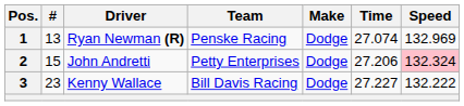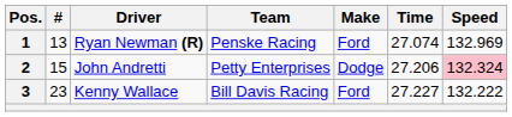1 | Make: Dodge -> Ford
3 | Make: Dodge -> Ford
